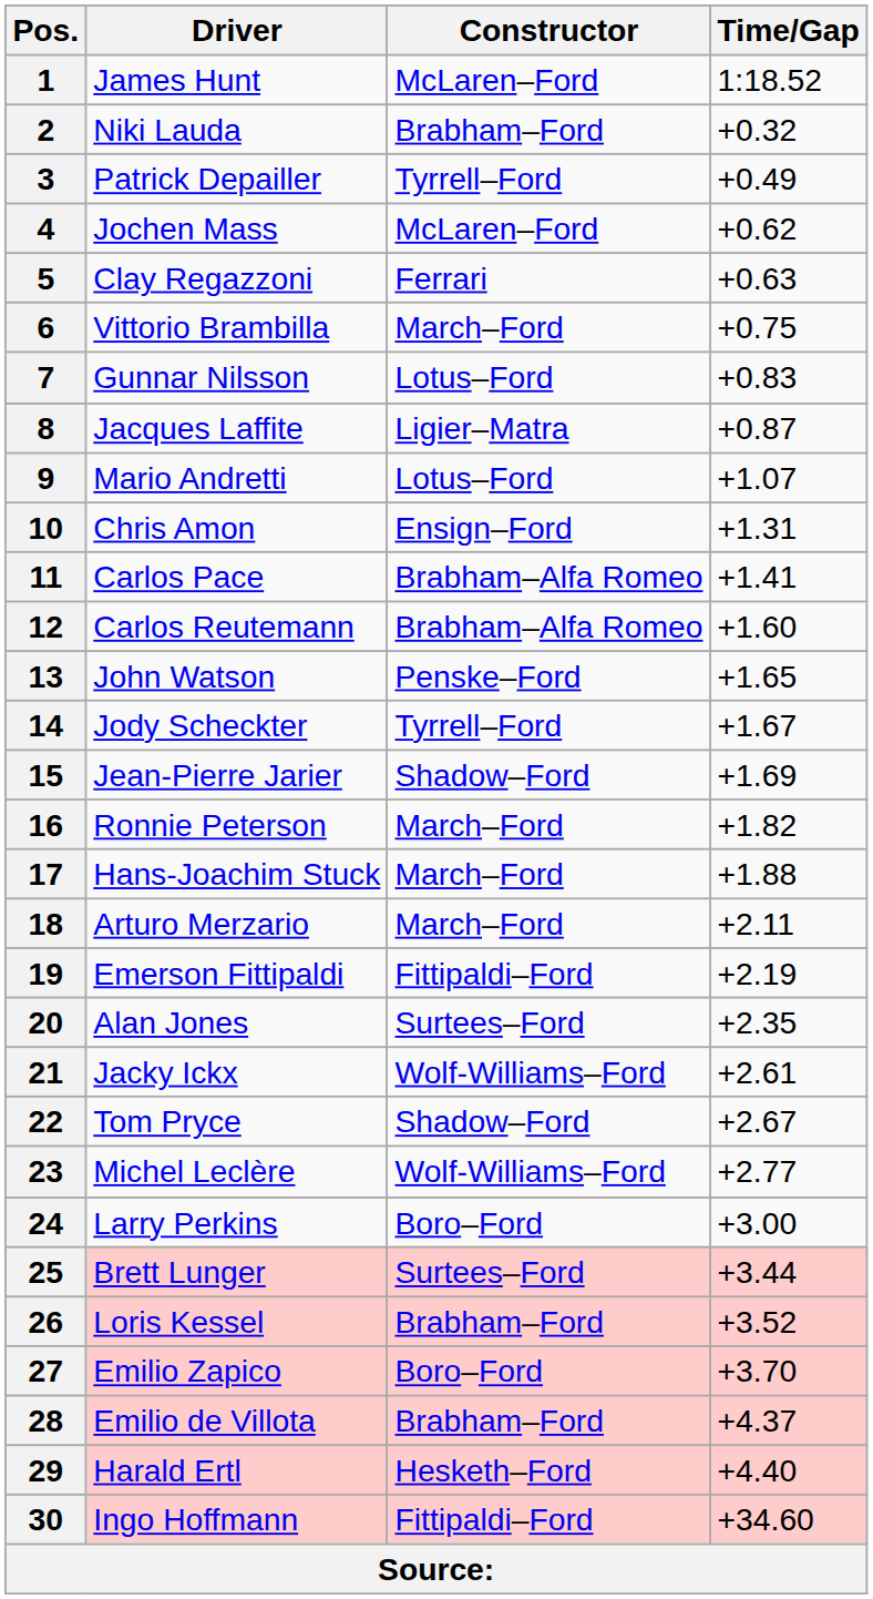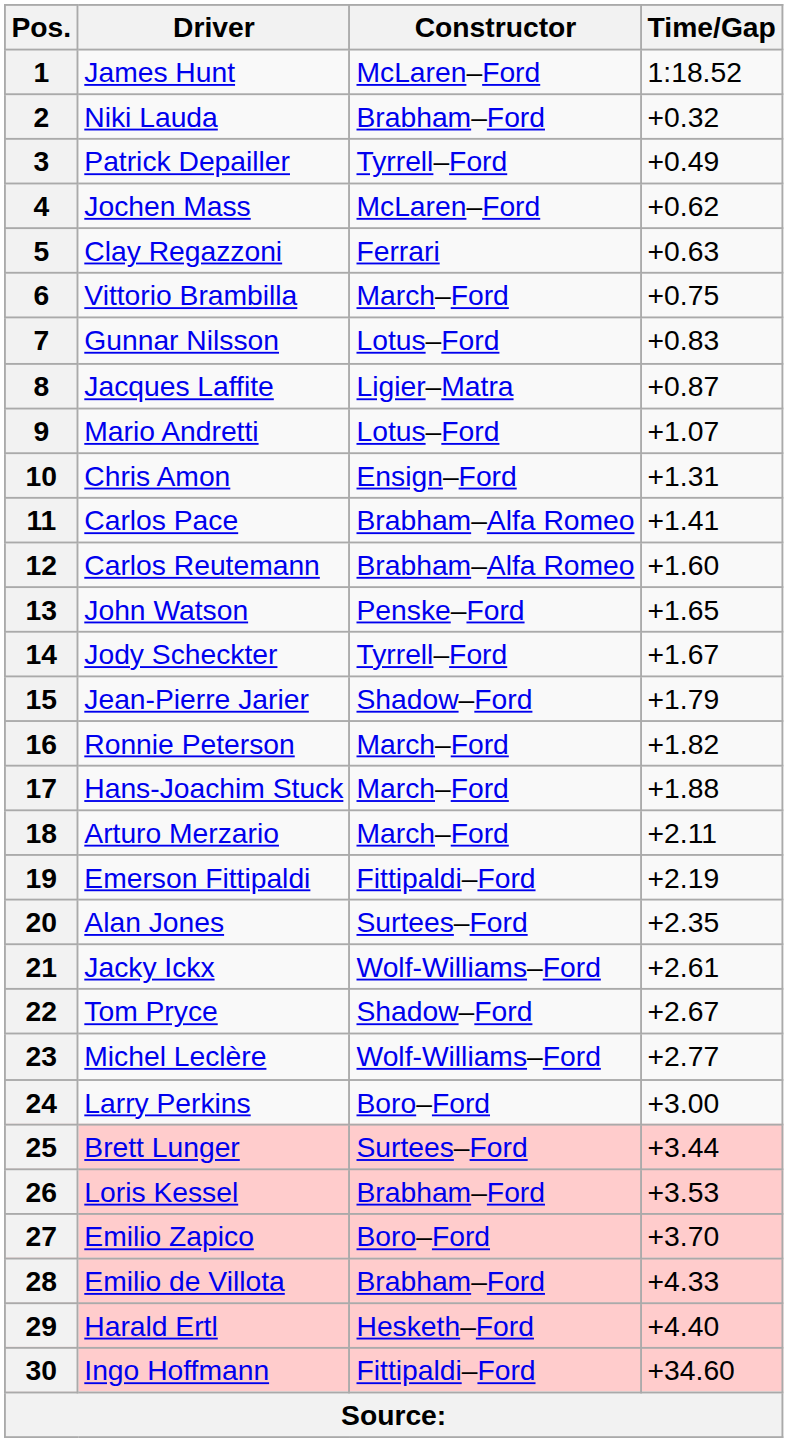15 | Time/Gap: +1.69 -> +1.79
26 | Time/Gap: +3.52 -> +3.53
28 | Time/Gap: +4.37 -> +4.33
